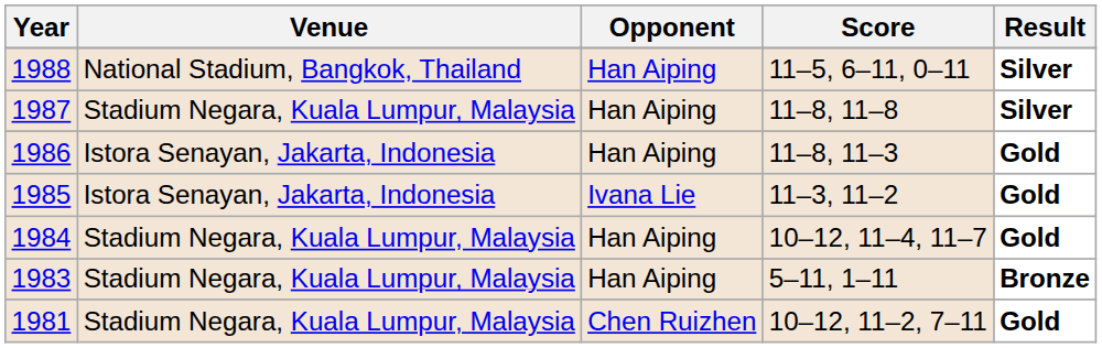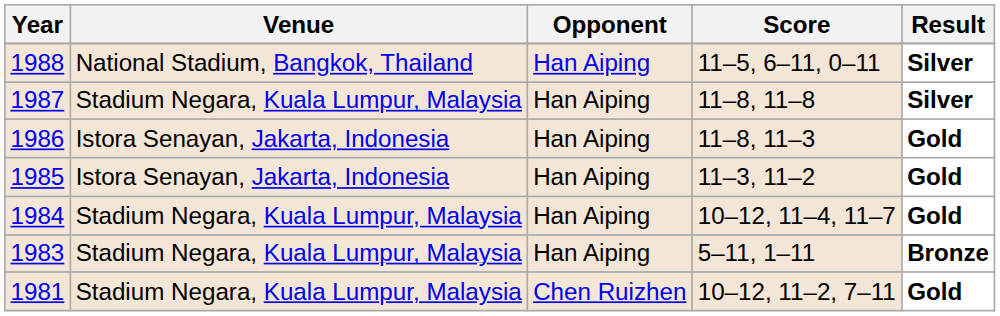1985 | Opponent: Ivana Lie -> Han Aiping
